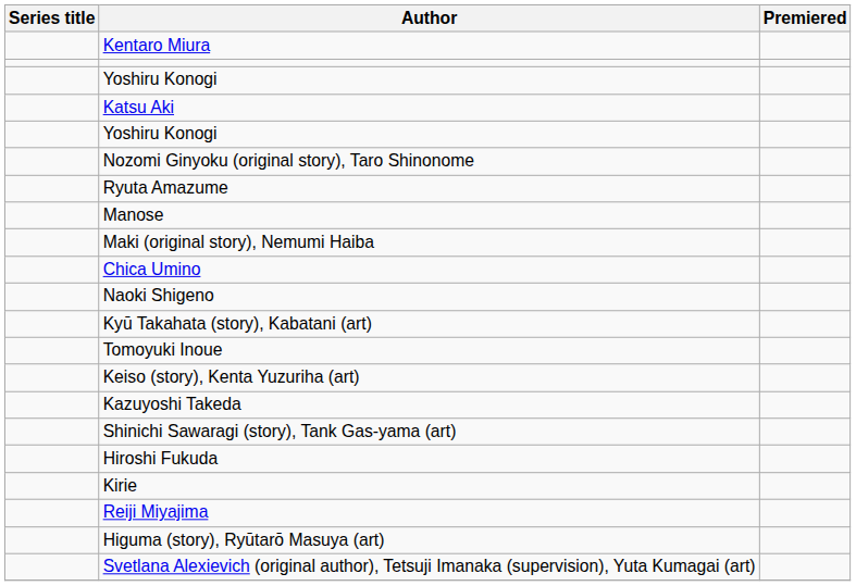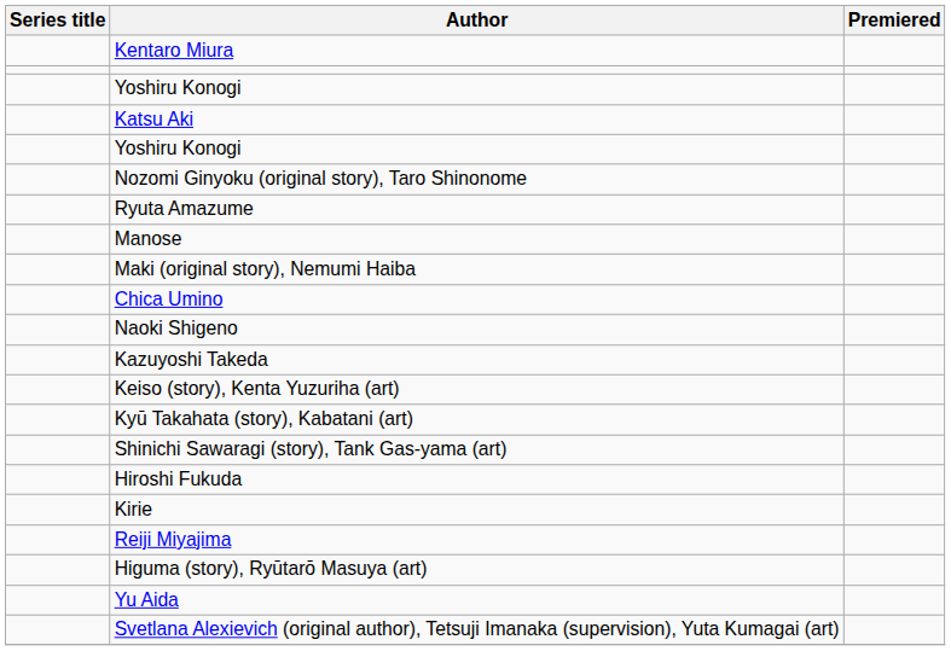rows swapped: Kyū Takahata (story), Kabatani (art) <-> Kazuyoshi Takeda
- row: Tomoyuki Inoue
+ row: Yu Aida
